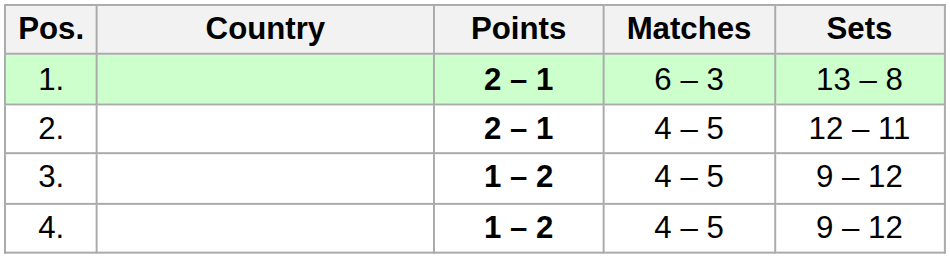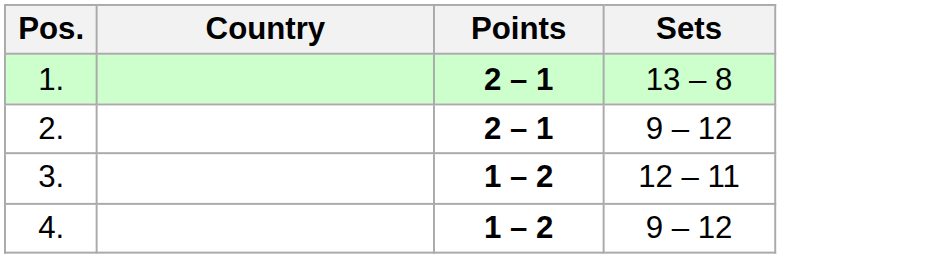- column: Matches | 6 – 3 | 4 – 5 | 4 – 5 | 4 – 5
2. | Sets: 12 – 11 -> 9 – 12
3. | Sets: 9 – 12 -> 12 – 11
